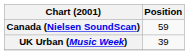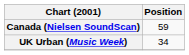UK Urban (Music Week) | Position: 39 -> 34
